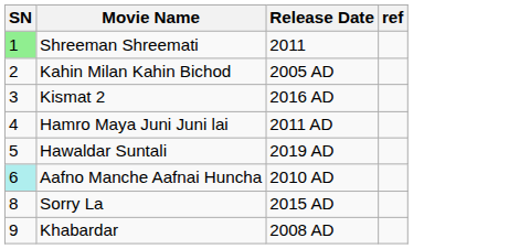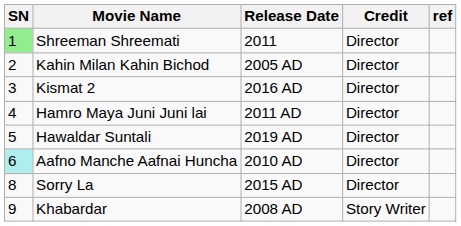+ column: Credit | Director | Director | Director | Director | Director | Director | Director | Story Writer
